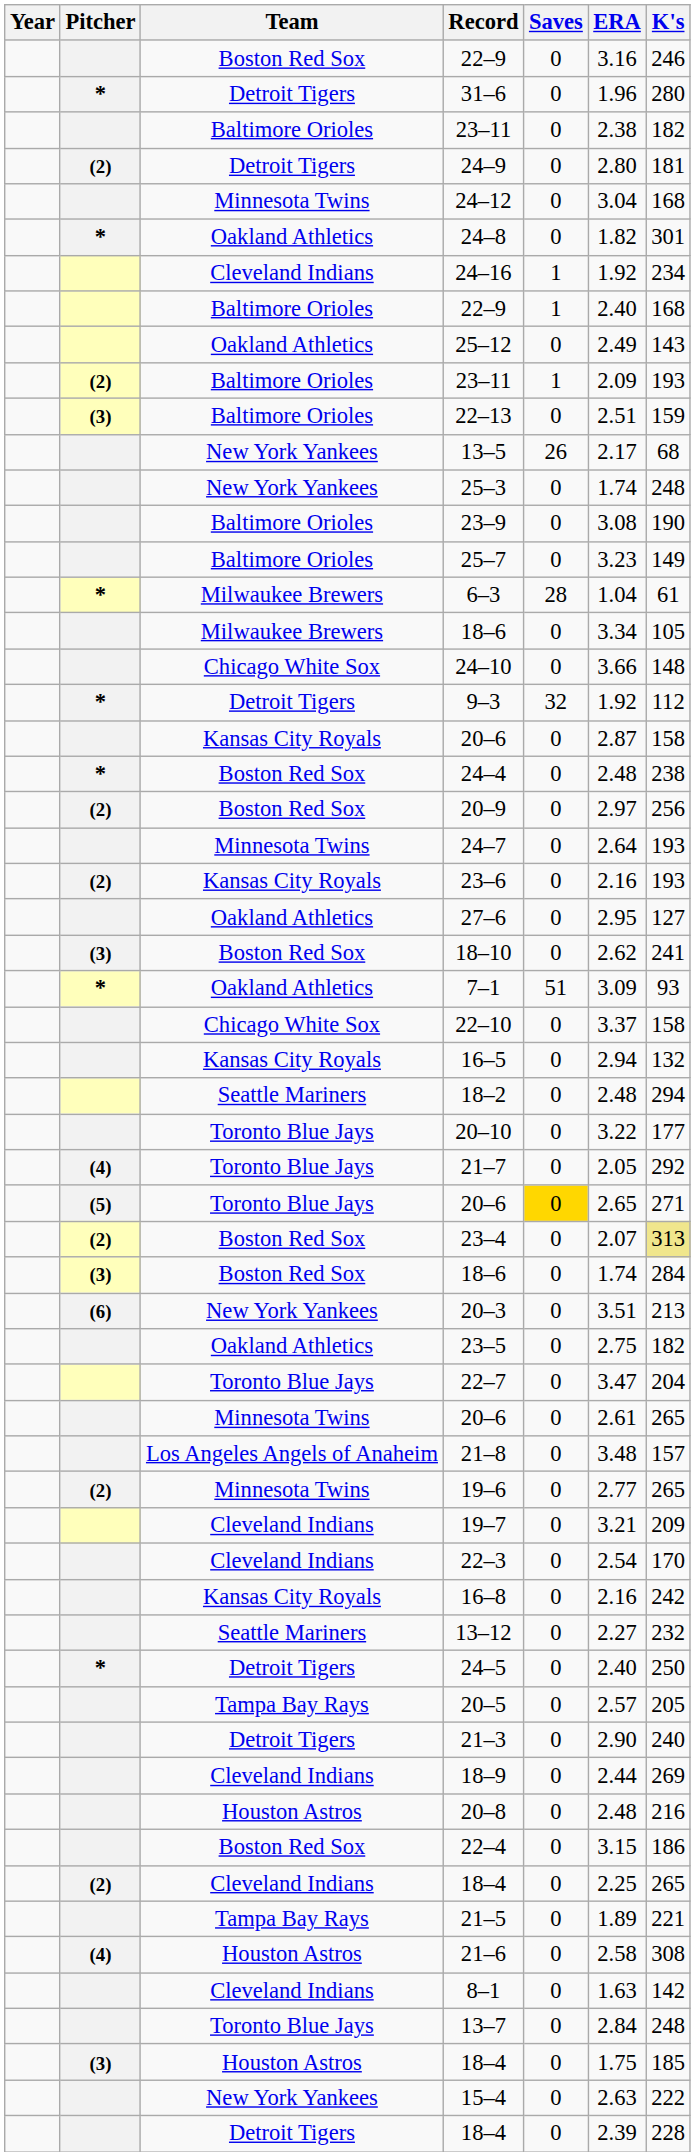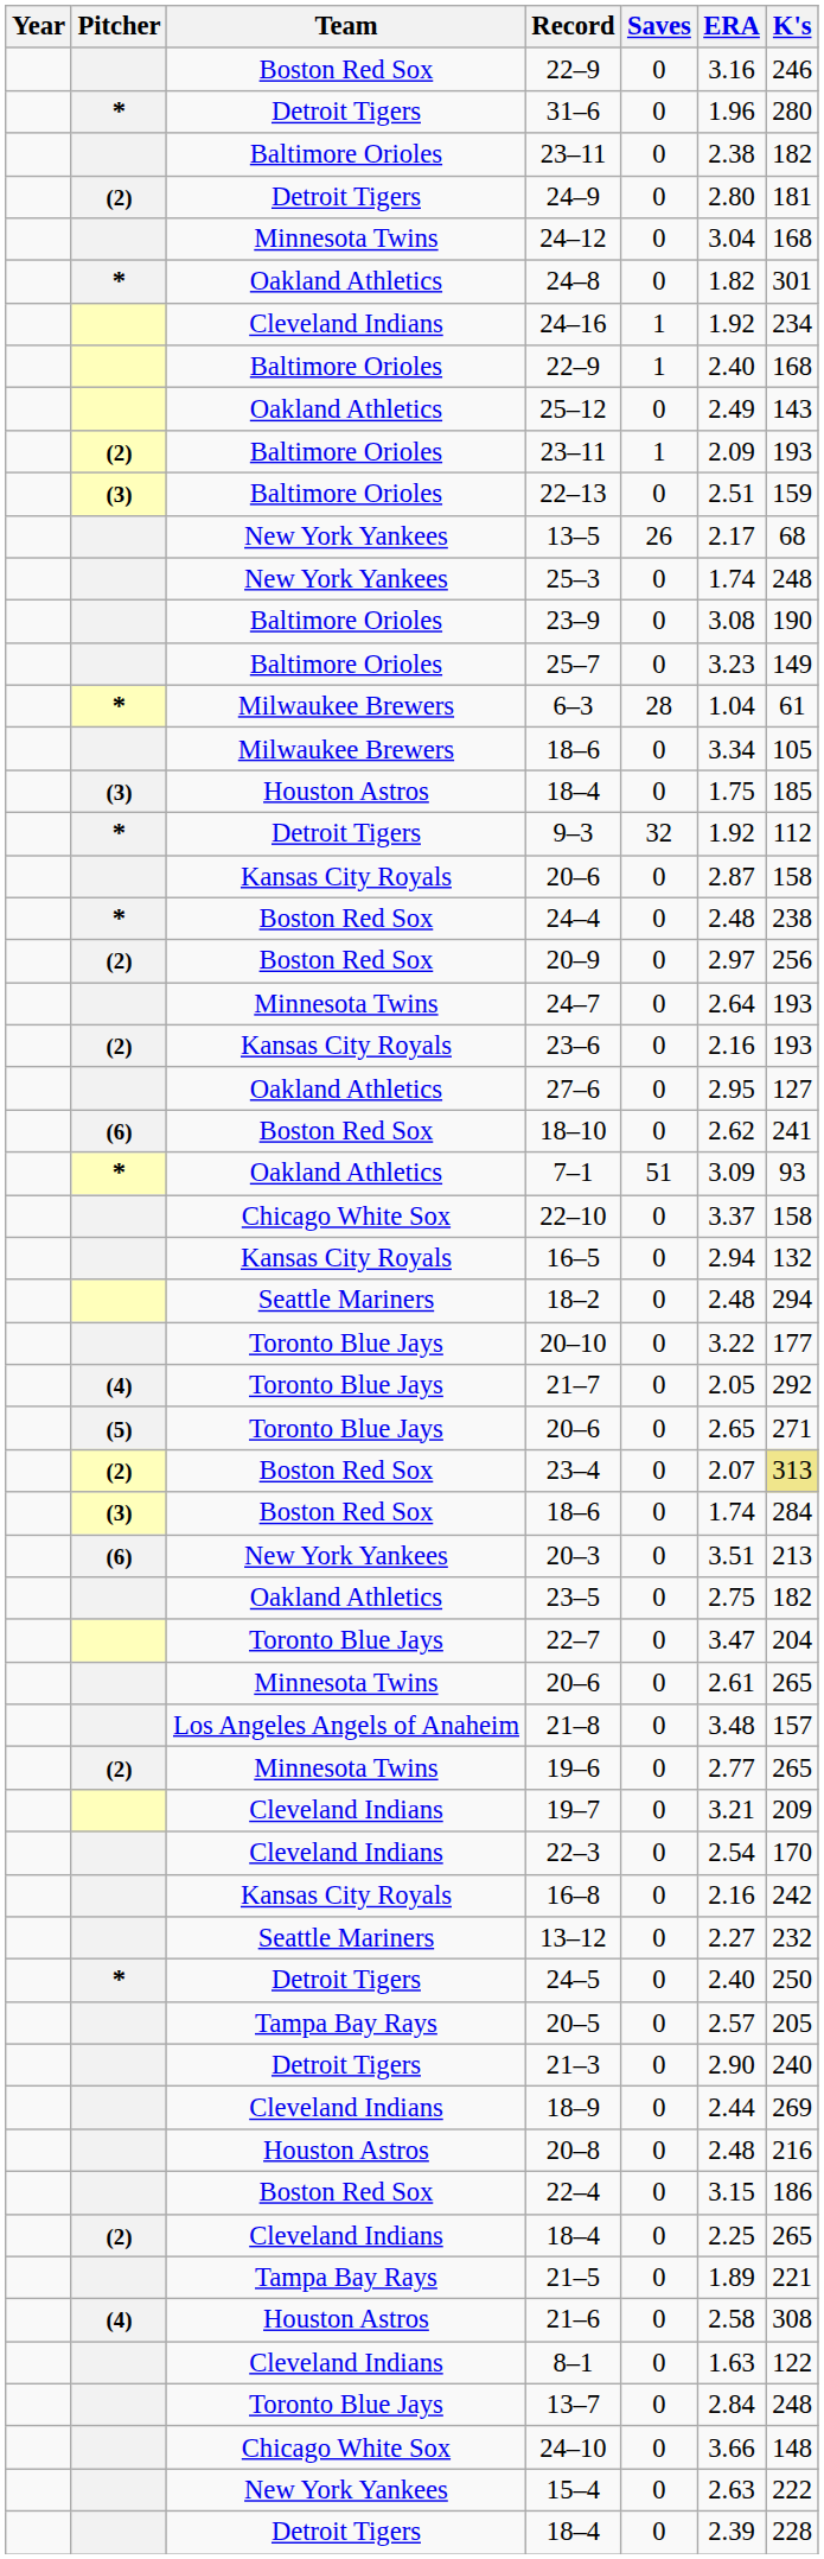rows swapped: 24–10 <-> Houston Astros / 18–4
18–10 | Pitcher: (3) -> (6)
Toronto Blue Jays / 20–6 | Saves: gold background -> no background
8–1 | K's: 142 -> 122
